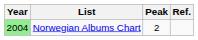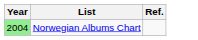- column: Peak | 2
